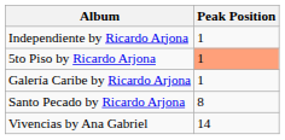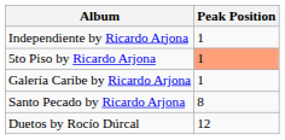+ row: Duetos by Rocío Dúrcal | 12
- row: Vivencias by Ana Gabriel | 14
